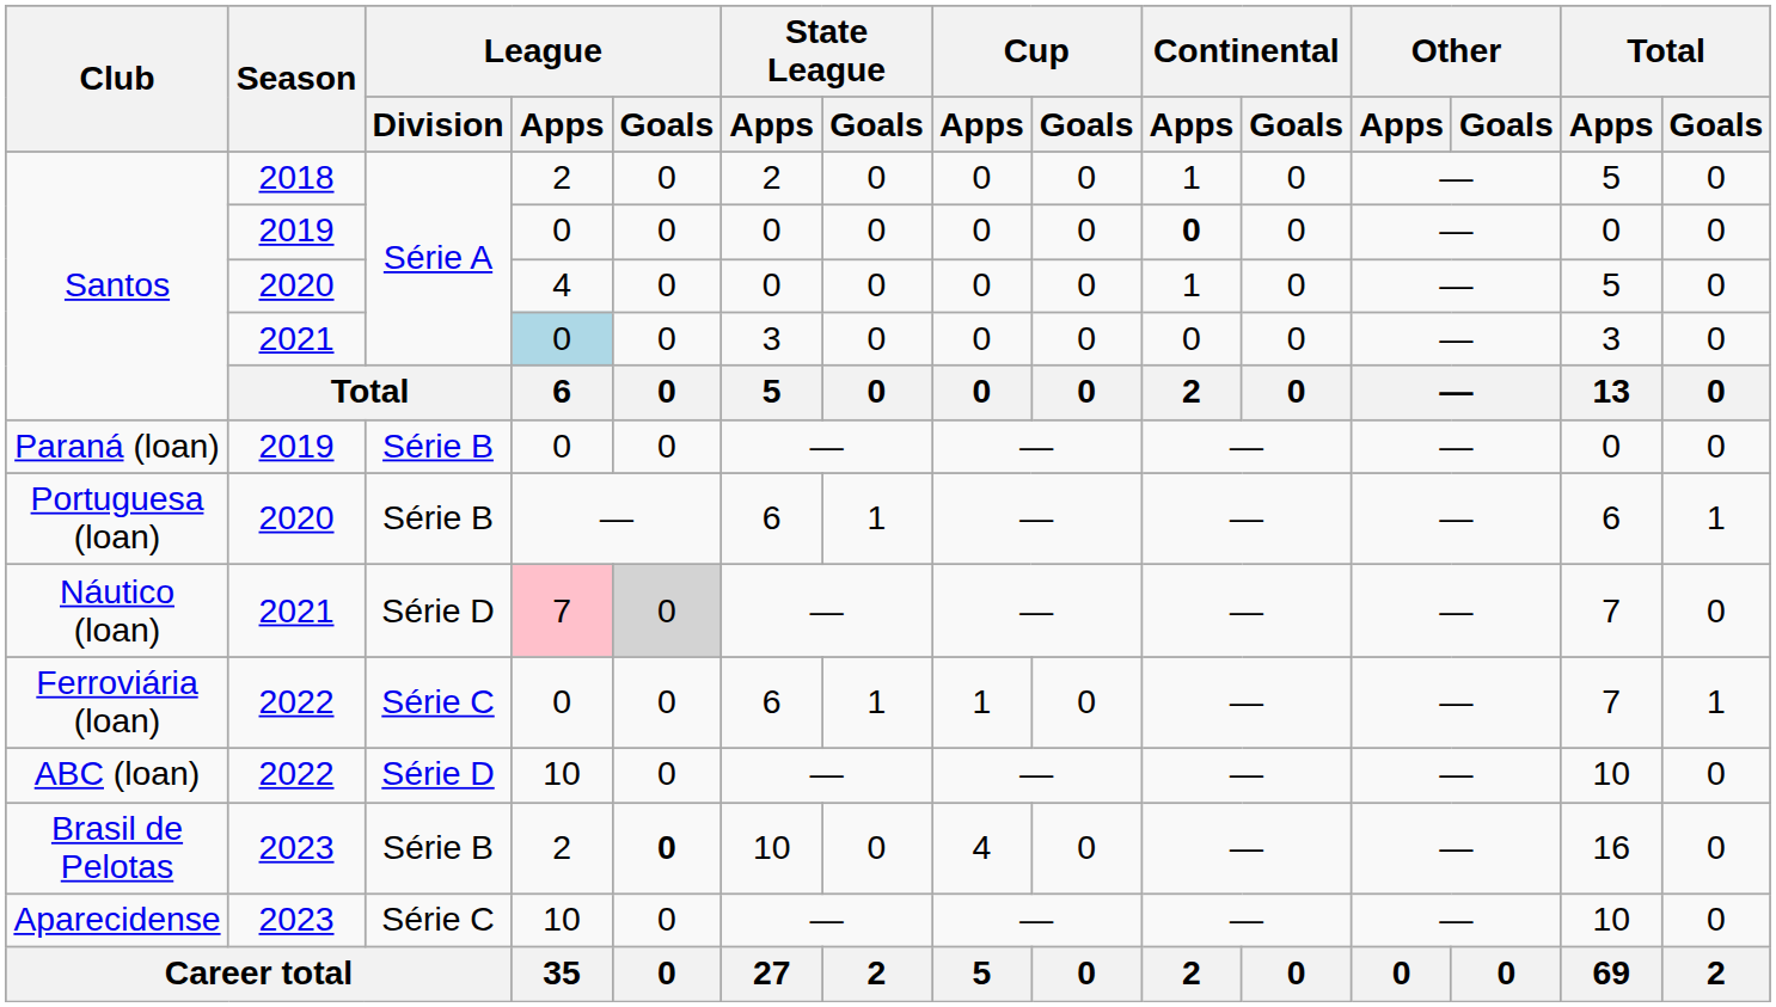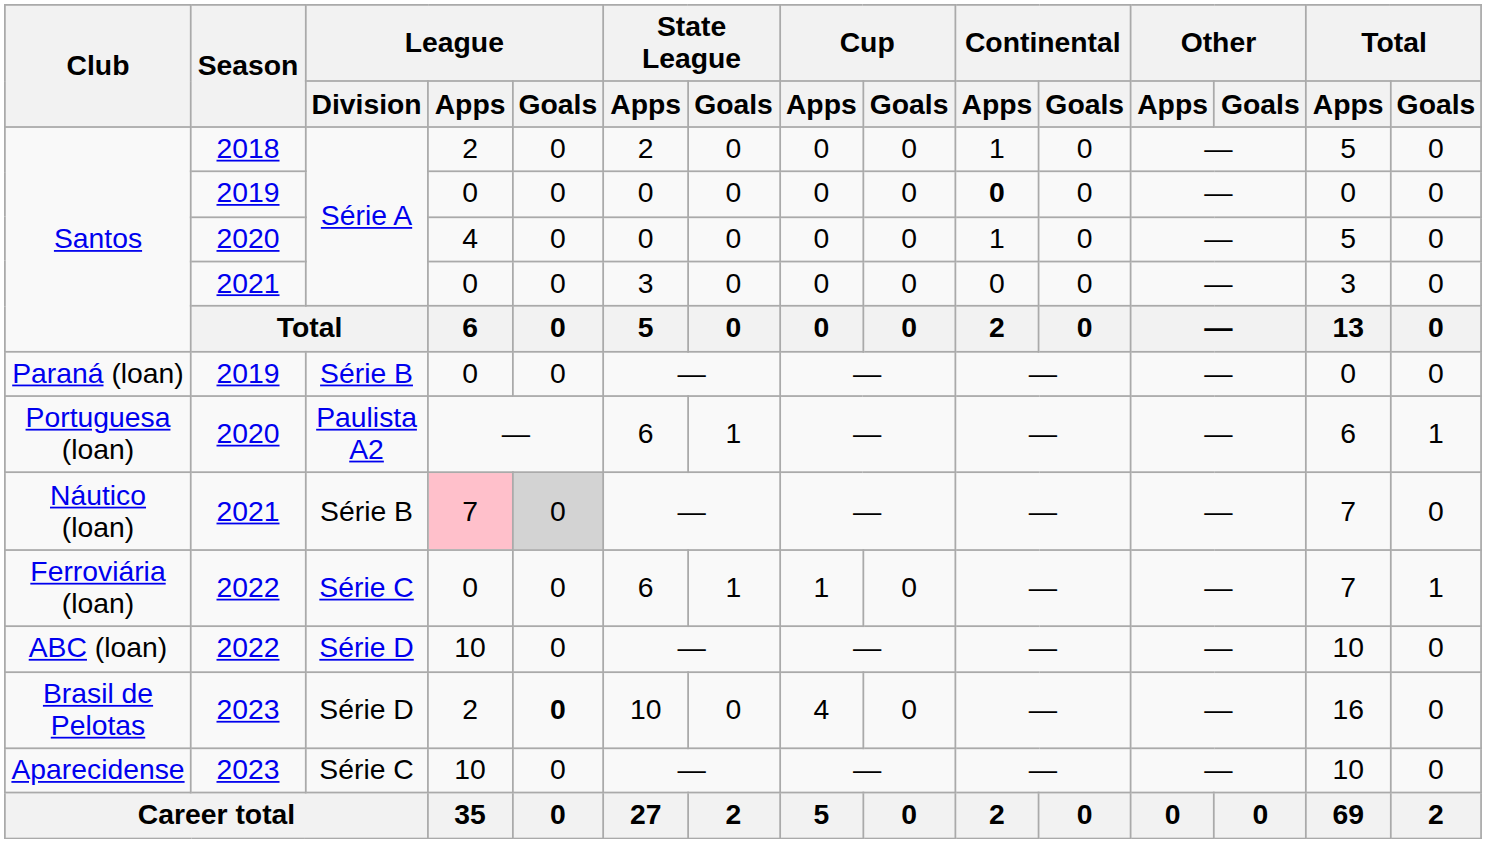Santos / 2021 | League / Apps: lightblue background -> no background
Portuguesa (loan) | League / Division: Série B -> Paulista A2
Náutico (loan) | League / Division: Série D -> Série B
Brasil de Pelotas | League / Division: Série B -> Série D
